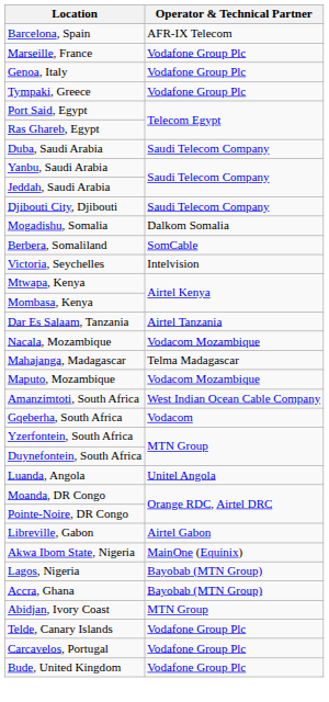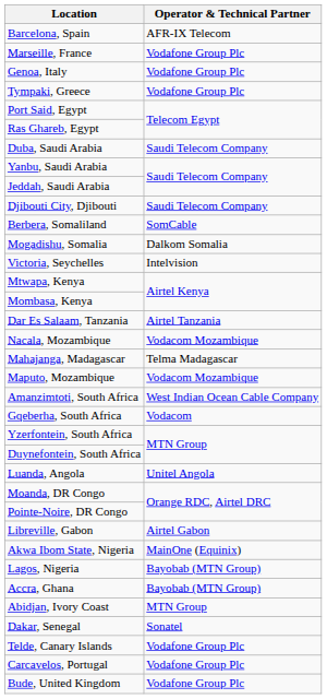rows swapped: Berbera, Somaliland <-> Mogadishu, Somalia
+ row: Dakar, Senegal | Sonatel
